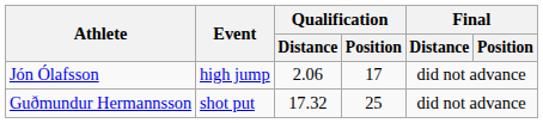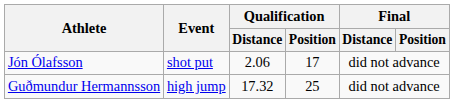Jón Ólafsson | Event: high jump -> shot put
Guðmundur Hermannsson | Event: shot put -> high jump
